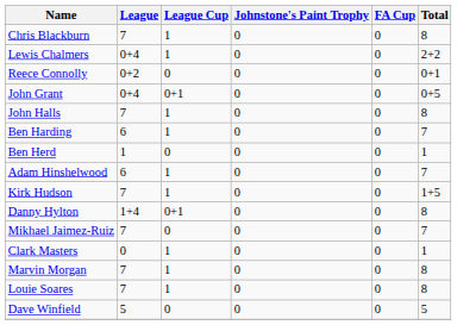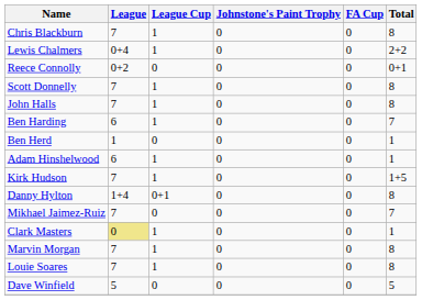+ row: Scott Donnelly | 7 | 1 | 0 | 0 | 8
- row: John Grant | 0+4 | 0+1 | 0 | 0 | 0+5
Adam Hinshelwood | Total: 7 -> 1
Clark Masters | League: no background -> khaki background
